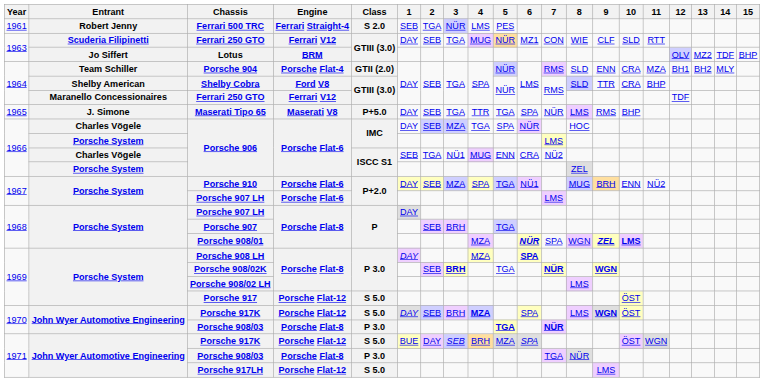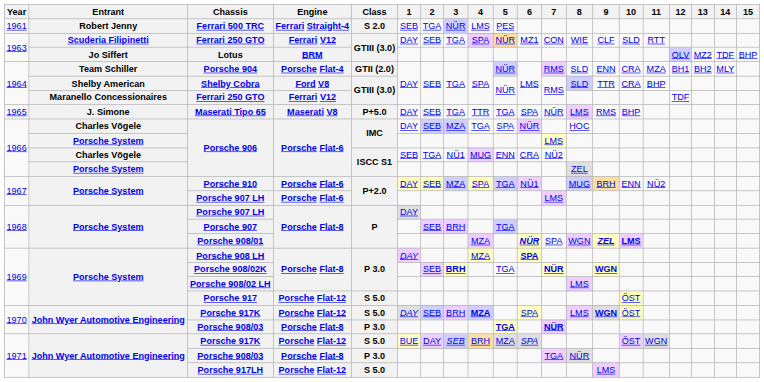1963 / Ferrari 250 GTO | 4: MUG -> SPA
